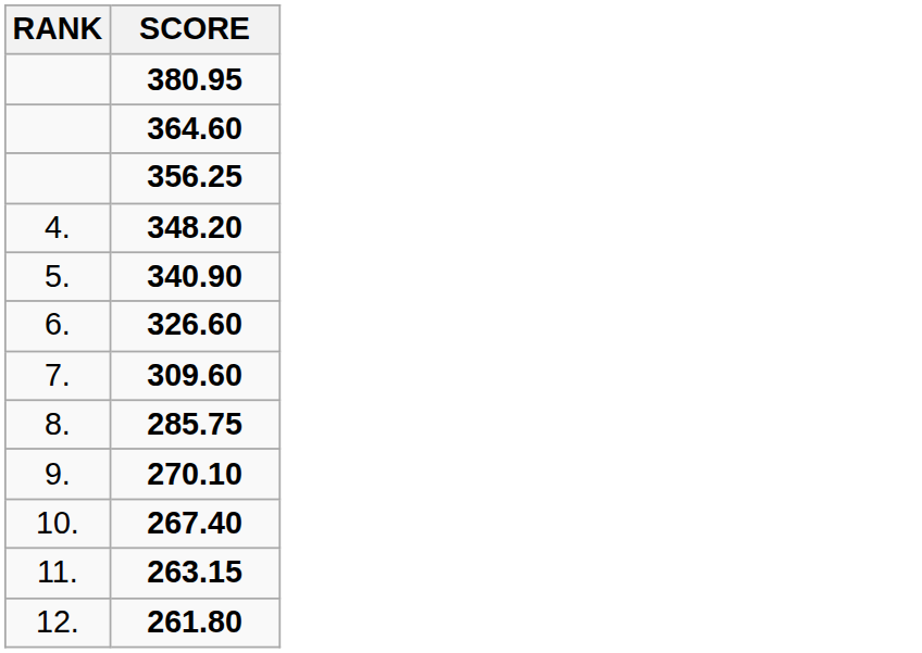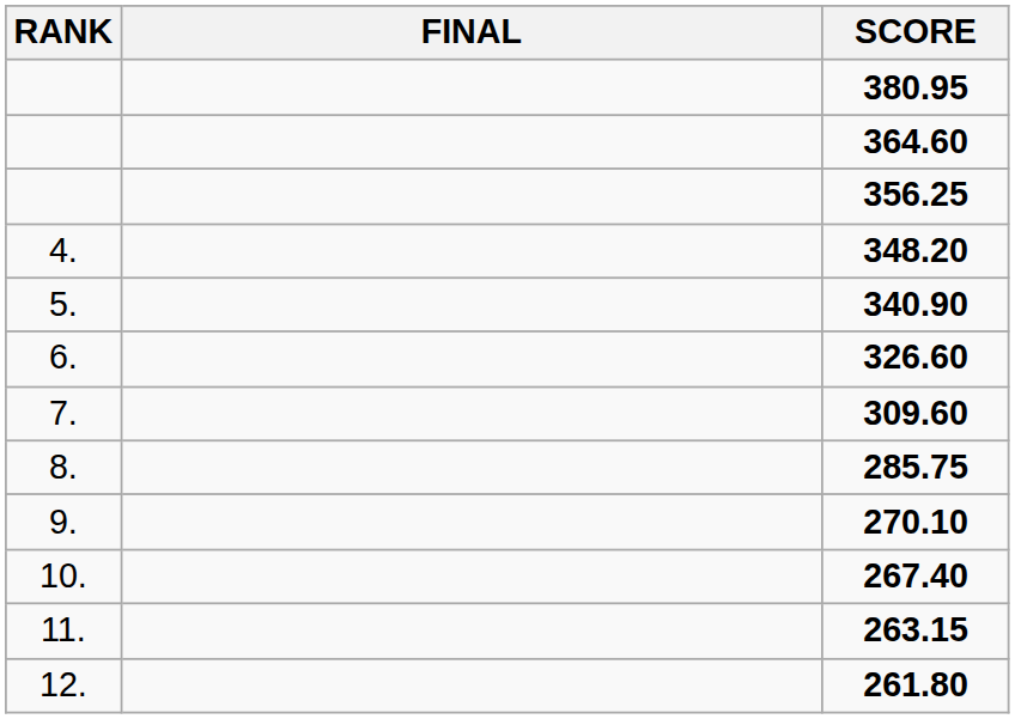+ column: FINAL
